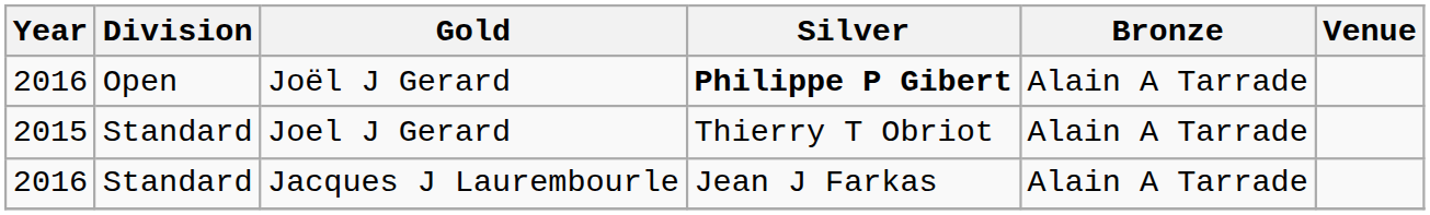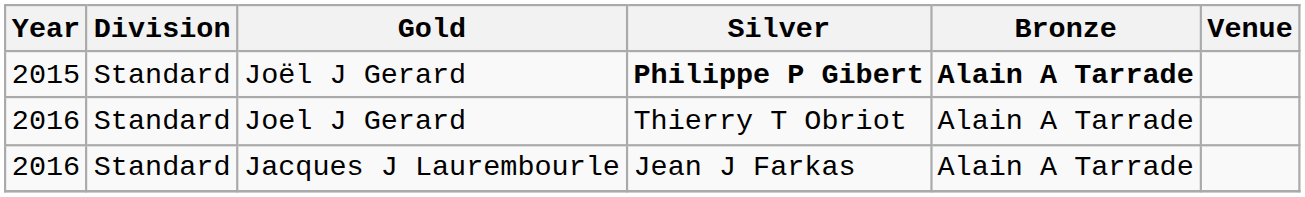Joël J Gerard | Year: 2016 -> 2015
Joël J Gerard | Division: Open -> Standard
Joël J Gerard | Bronze: normal -> bold
Joel J Gerard | Year: 2015 -> 2016
